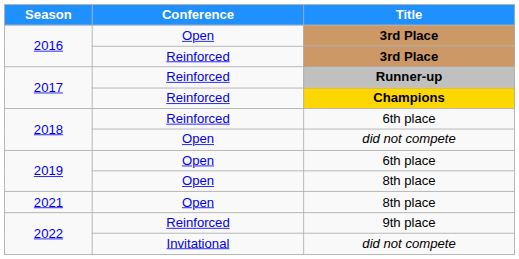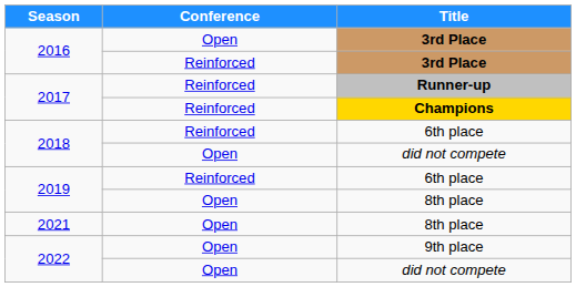2019 / 6th place | Conference: Open -> Reinforced
9th place | Conference: Reinforced -> Open
2022 / did not compete | Conference: Invitational -> Open
